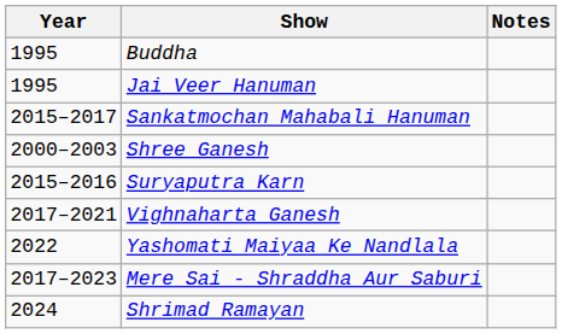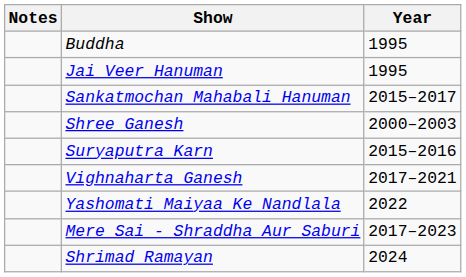columns swapped: Year <-> Notes
